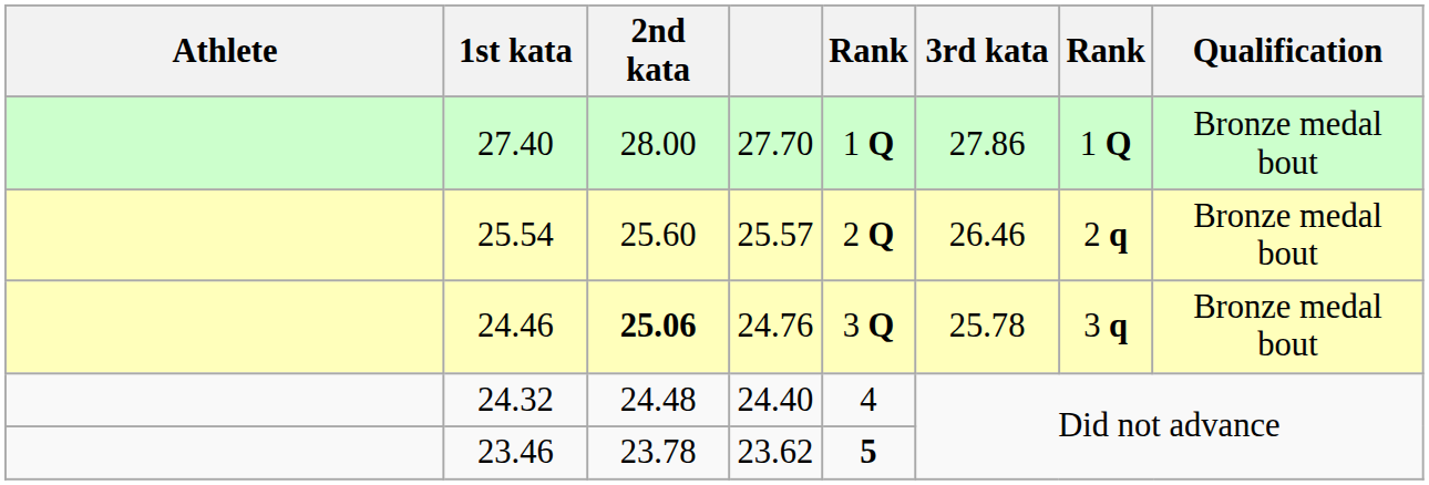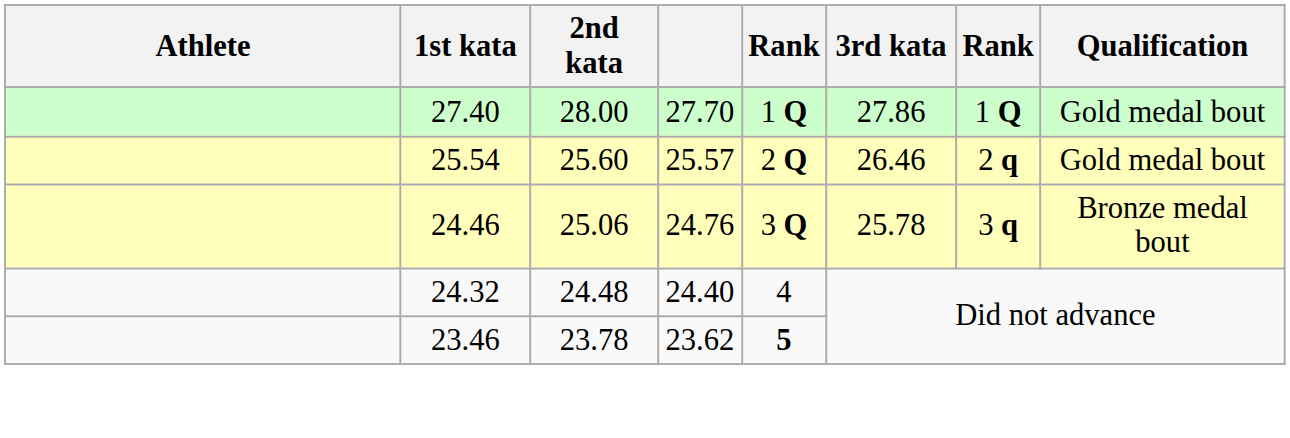27.40 | Qualification: Bronze medal bout -> Gold medal bout
25.54 | Qualification: Bronze medal bout -> Gold medal bout
24.46 | 2nd kata: bold -> normal
